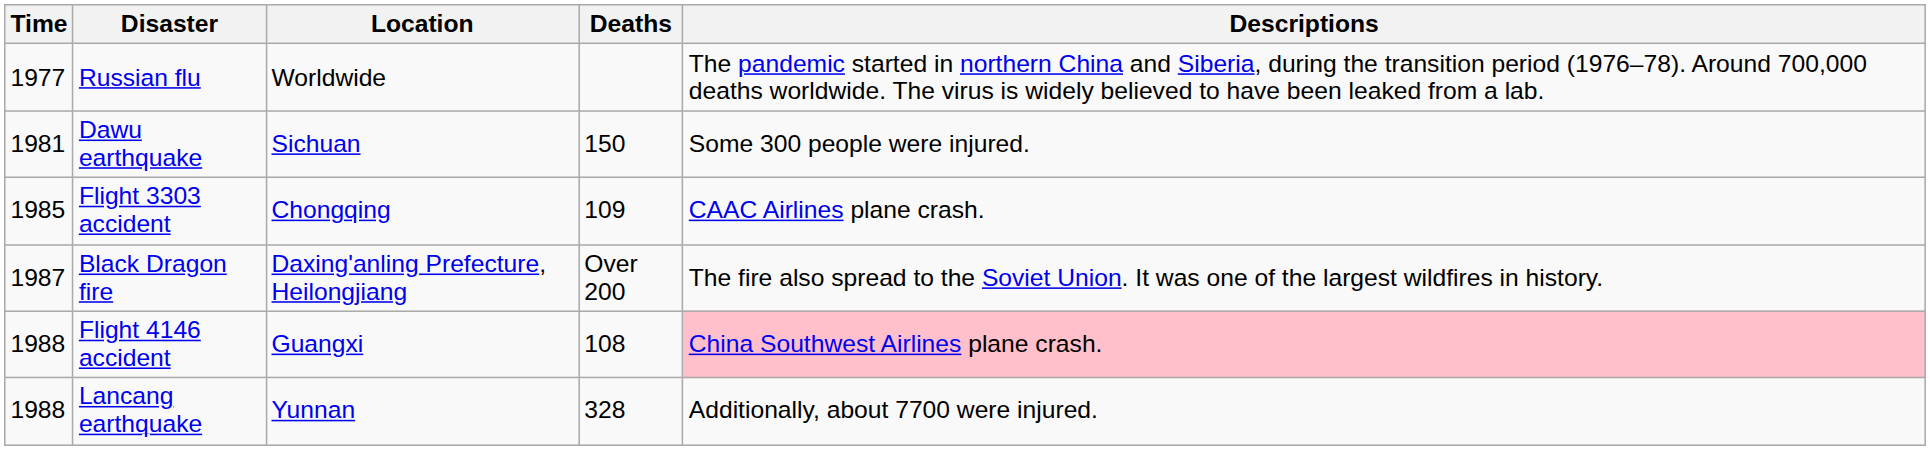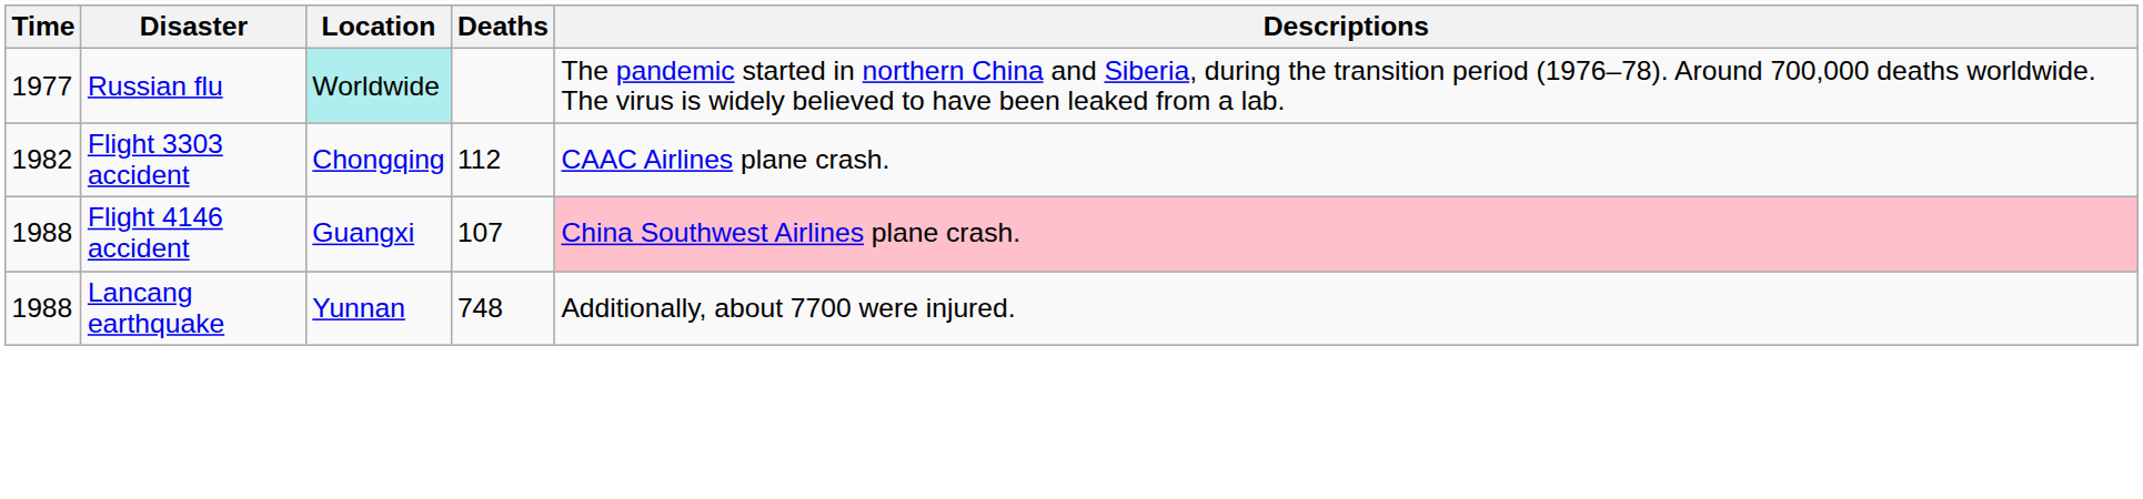Russian flu | Location: no background -> paleturquoise background
- row: 1981 | Dawu earthquake | Sichuan | 150 | Some 300 people were injured.
Flight 3303 accident | Time: 1985 -> 1982
Flight 3303 accident | Deaths: 109 -> 112
- row: 1987 | Black Dragon fire | Daxing'anling Prefecture, Heilongjiang | Over 200 | The fire also spread to the Soviet Union. It was one of the largest wildfires in history.
Flight 4146 accident | Deaths: 108 -> 107
Lancang earthquake | Deaths: 328 -> 748
